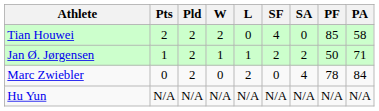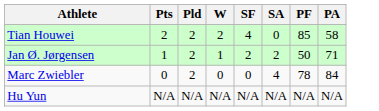- column: L | 0 | 1 | 2 | N/A
